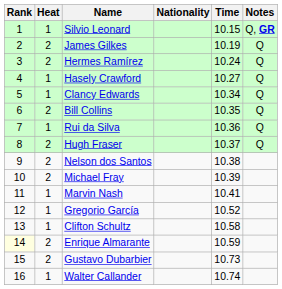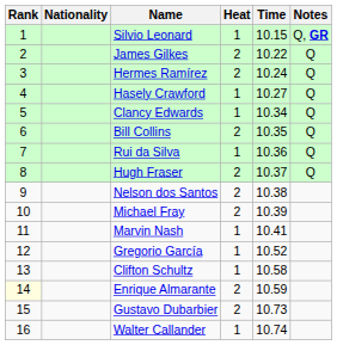columns swapped: Heat <-> Nationality
James Gilkes | Time: 10.19 -> 10.22
